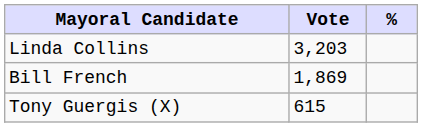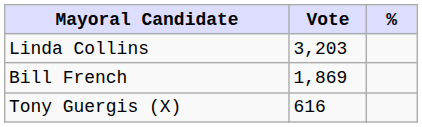Tony Guergis (X) | Vote: 615 -> 616
